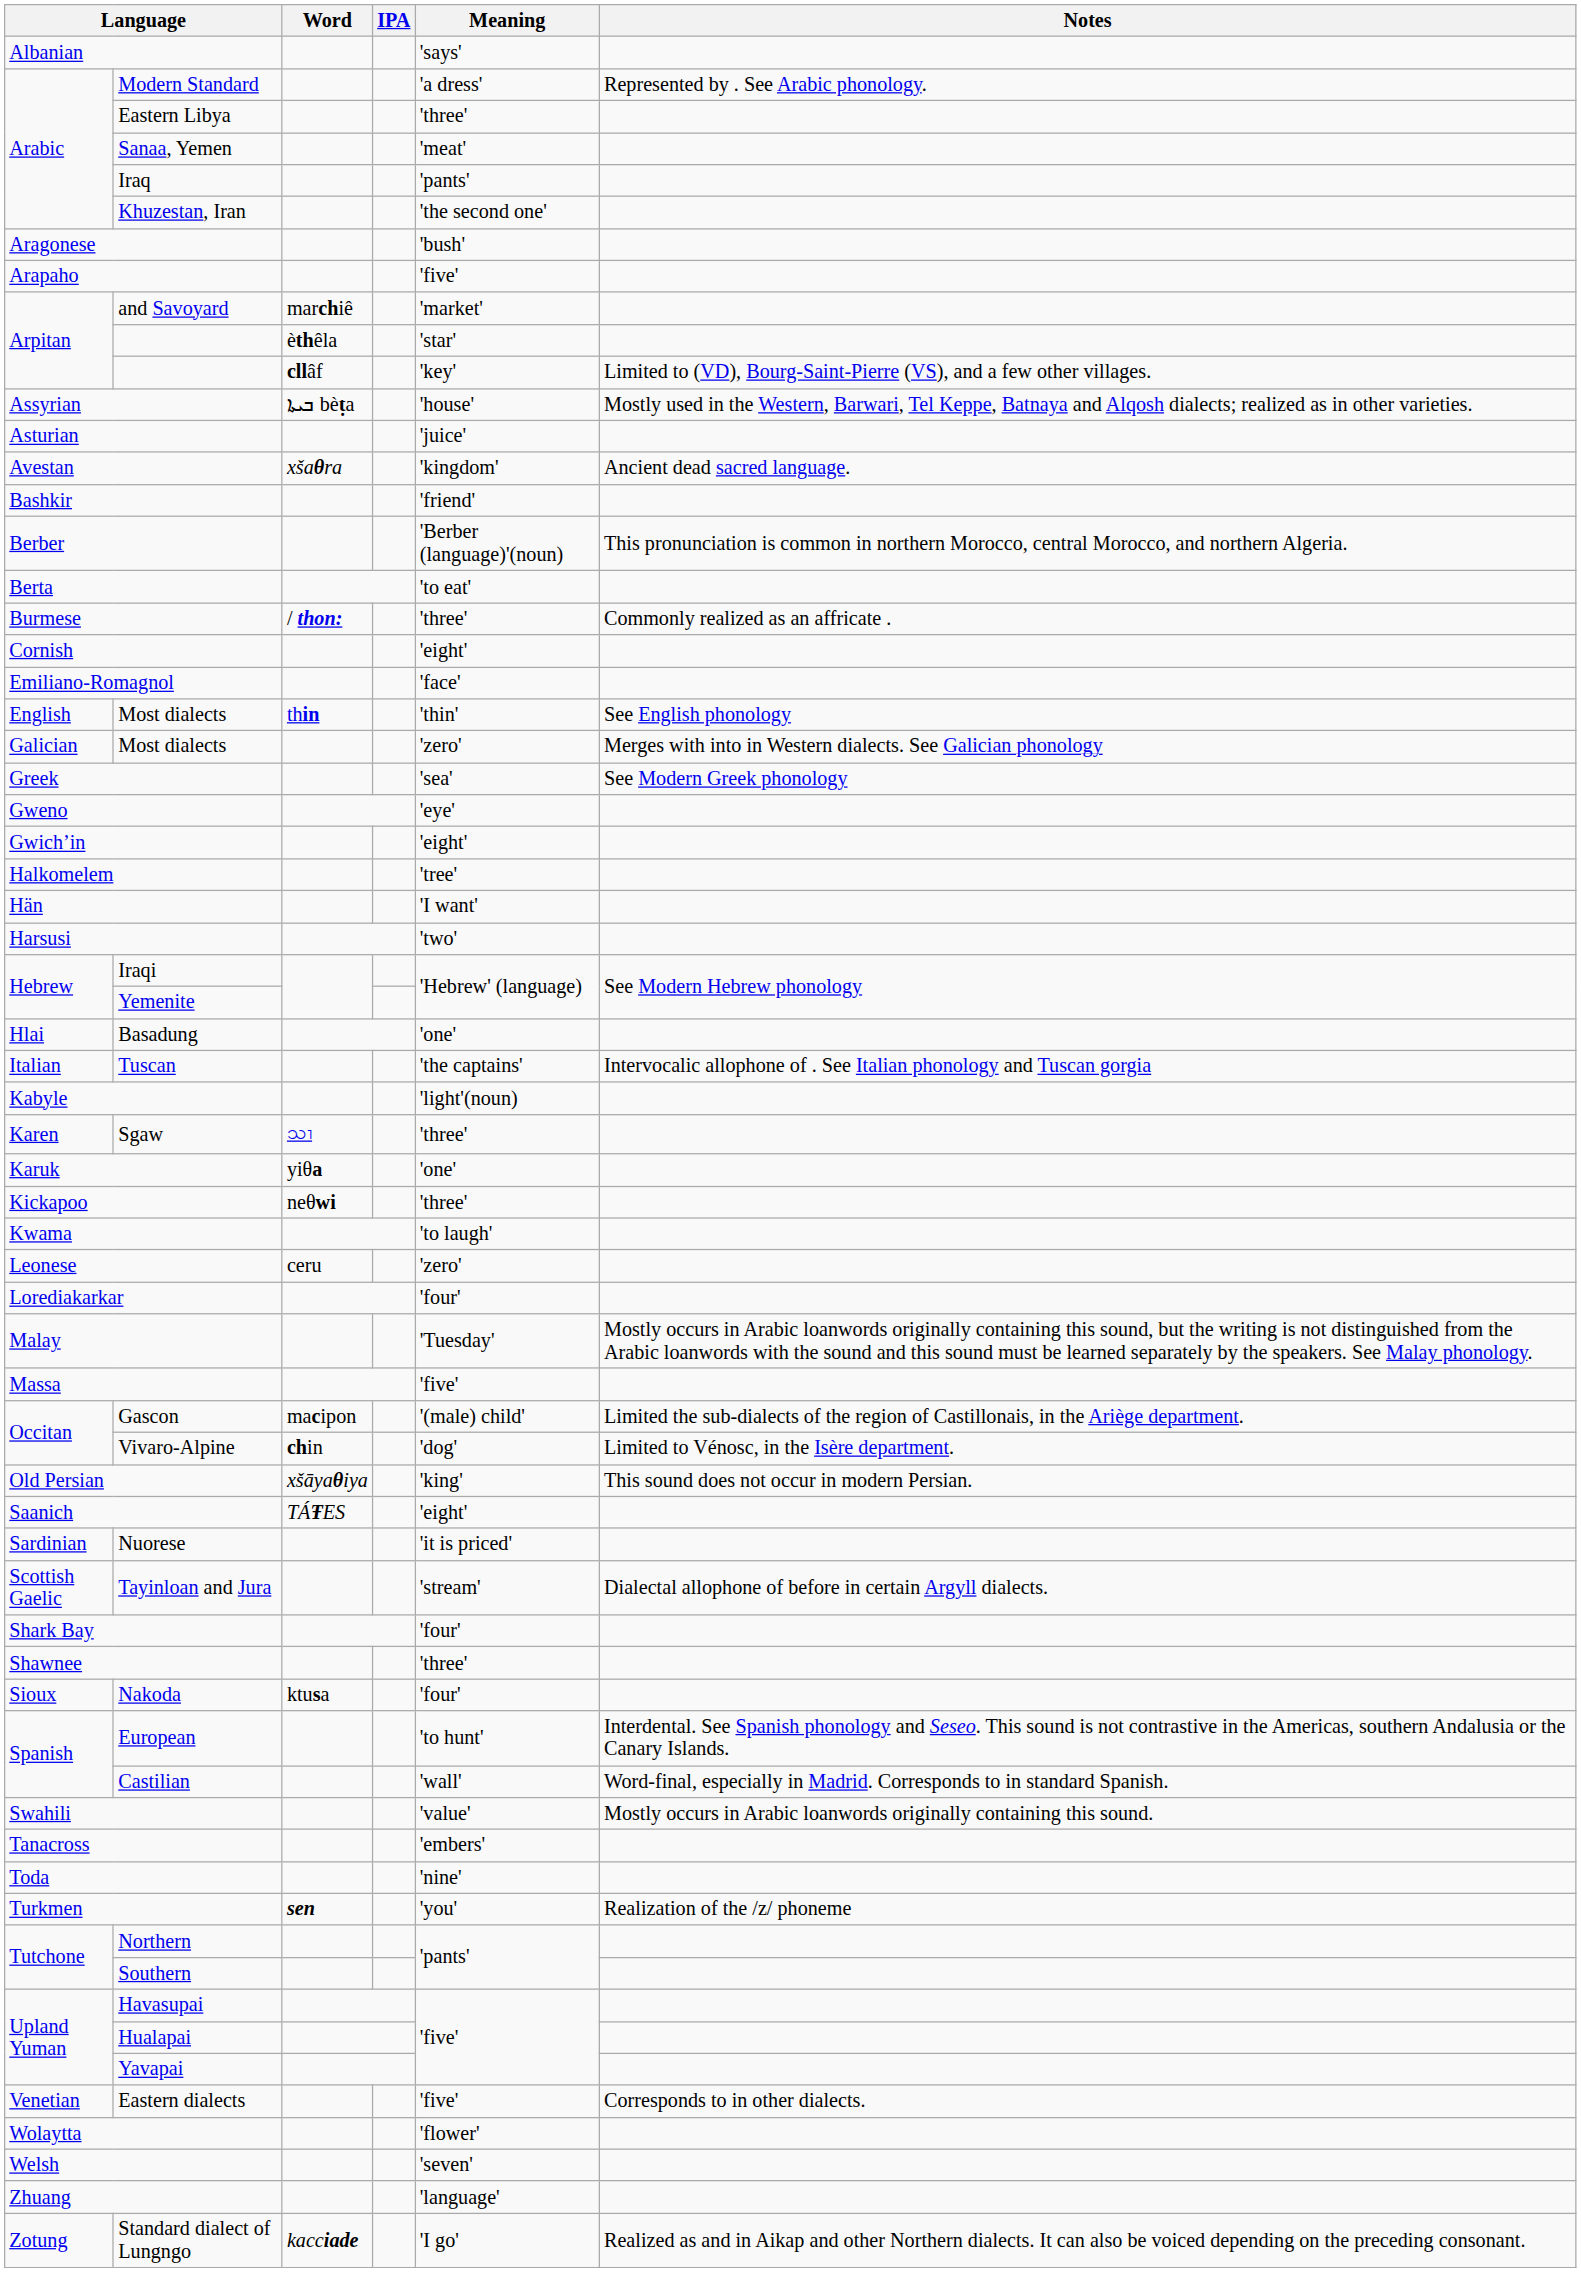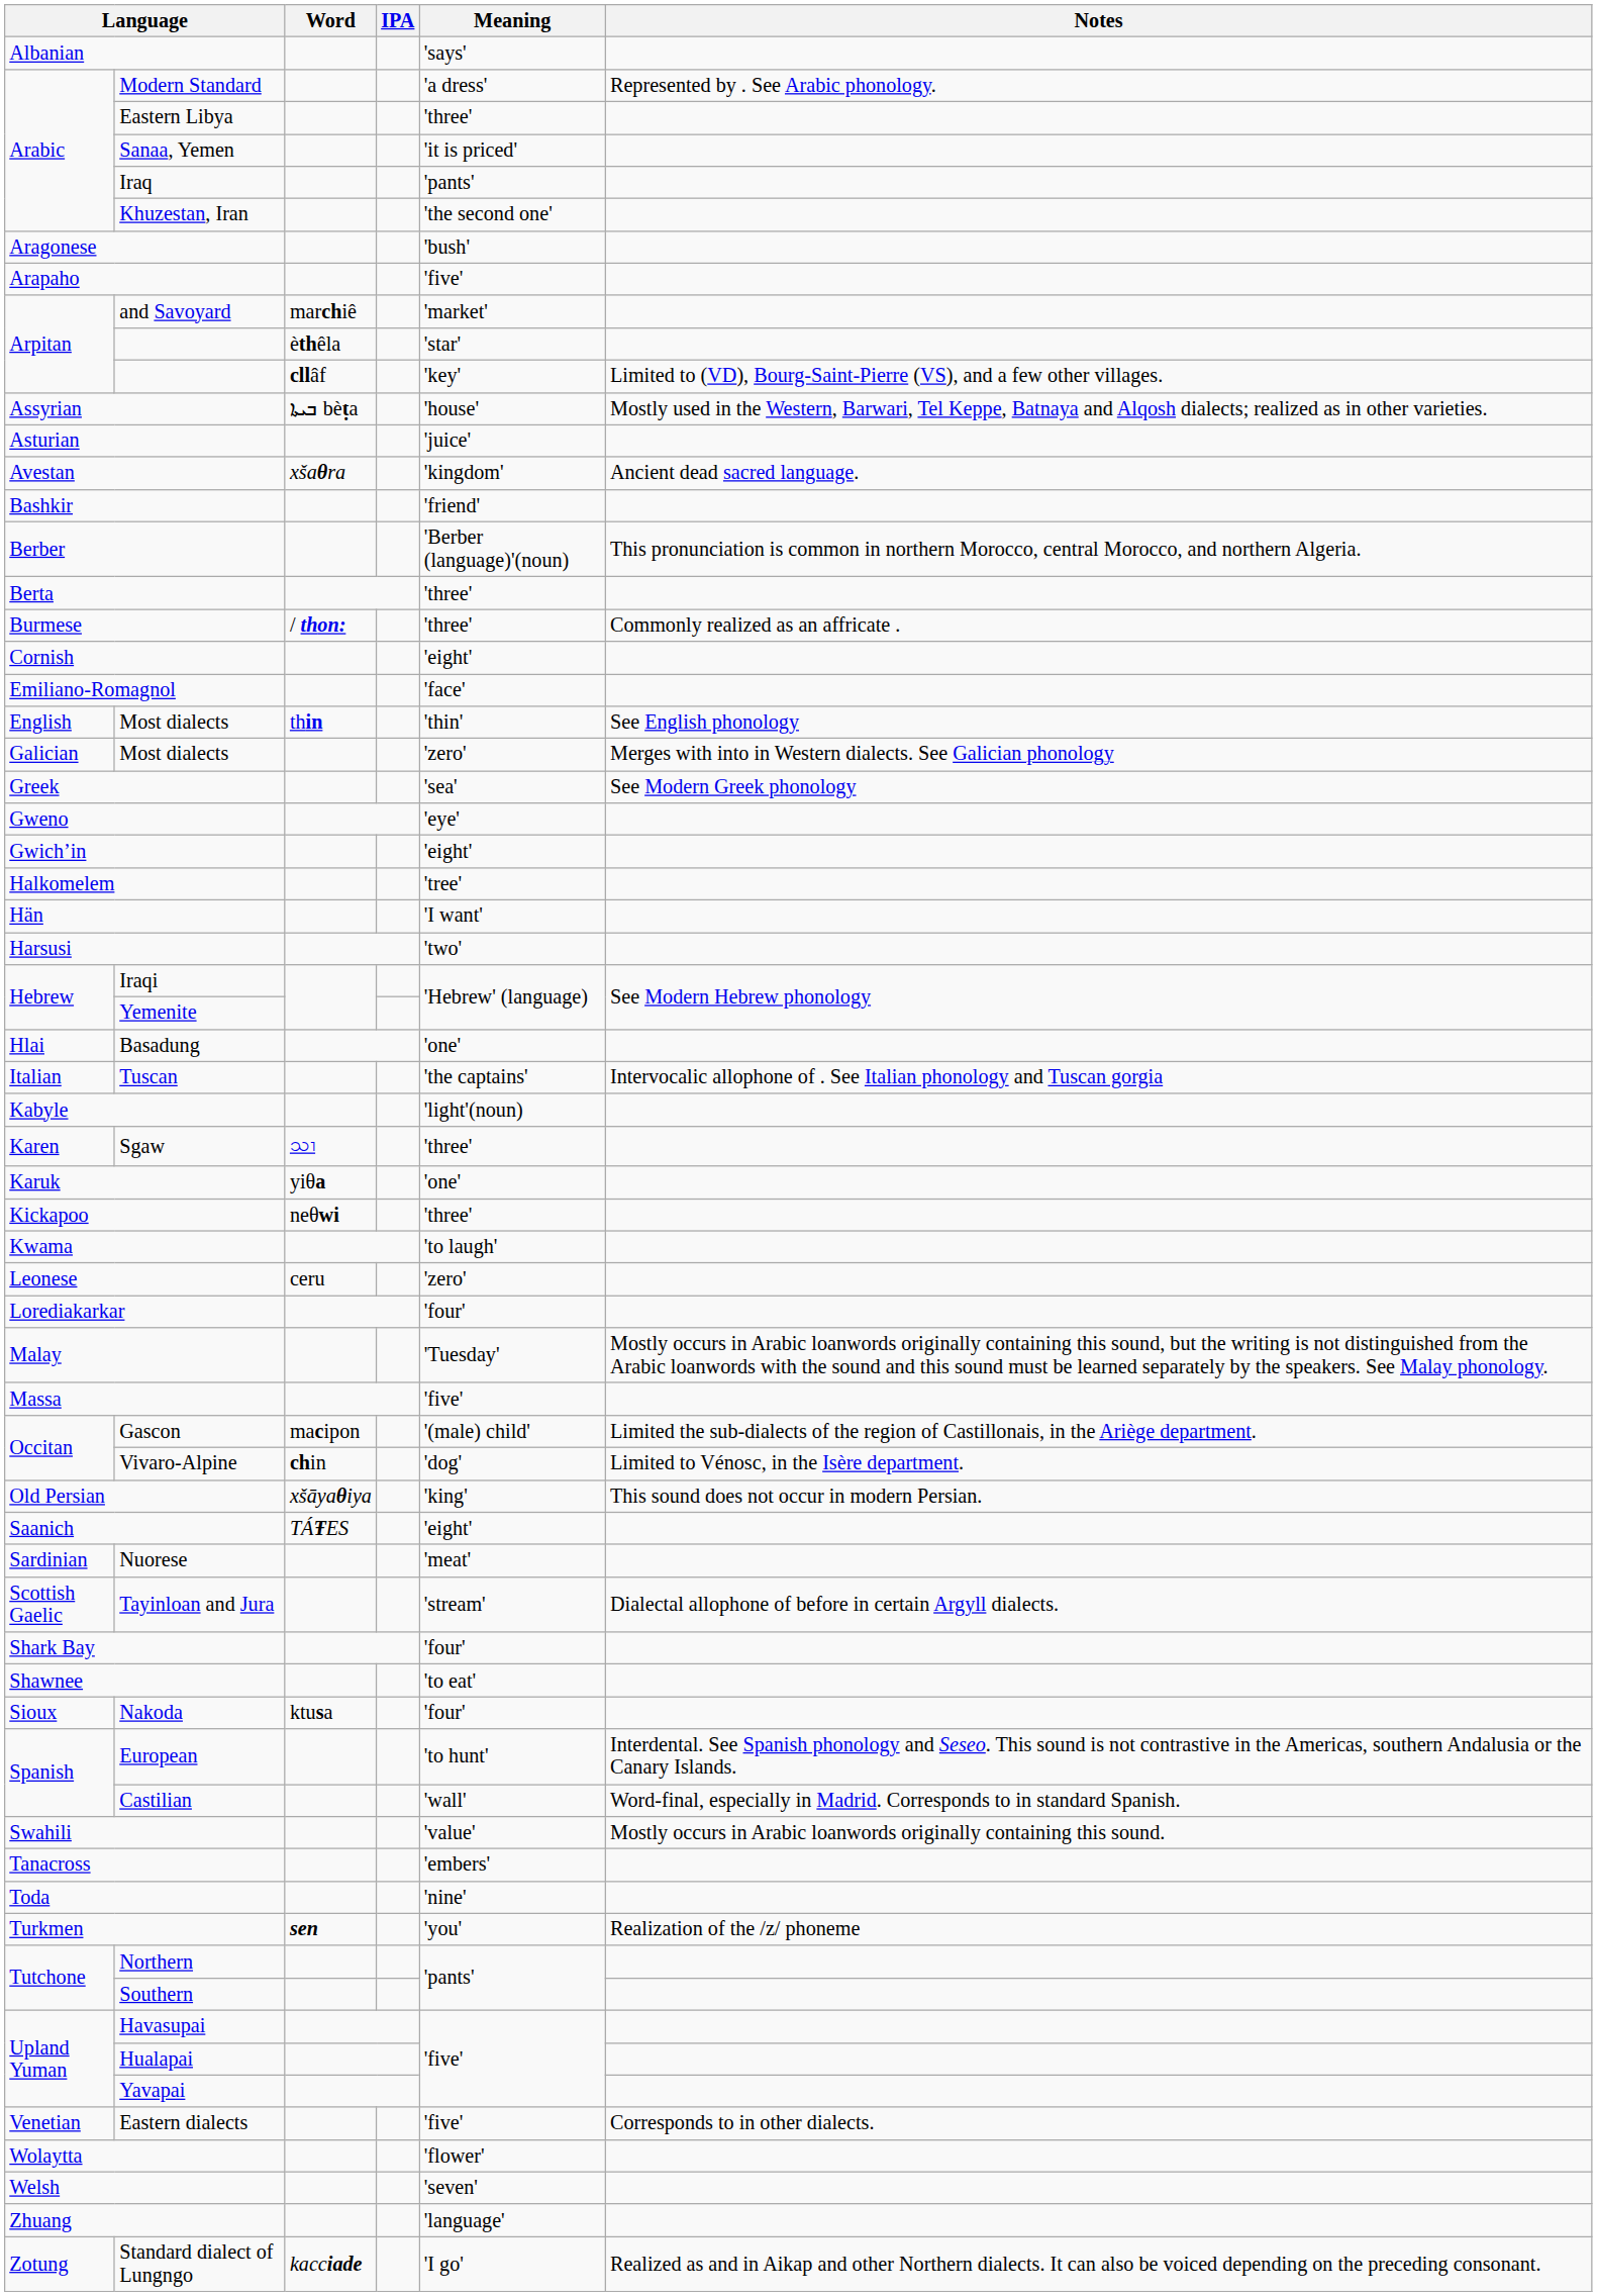Sanaa, Yemen | Meaning: 'meat' -> 'it is priced'
Berta | Meaning: 'to eat' -> 'three'
Nuorese | Meaning: 'it is priced' -> 'meat'
Shawnee | Meaning: 'three' -> 'to eat'
